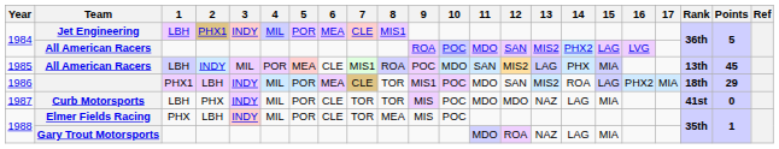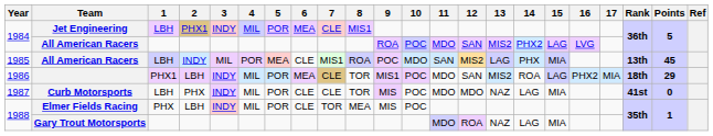Curb Motorsports | 7: TOR -> CLE
